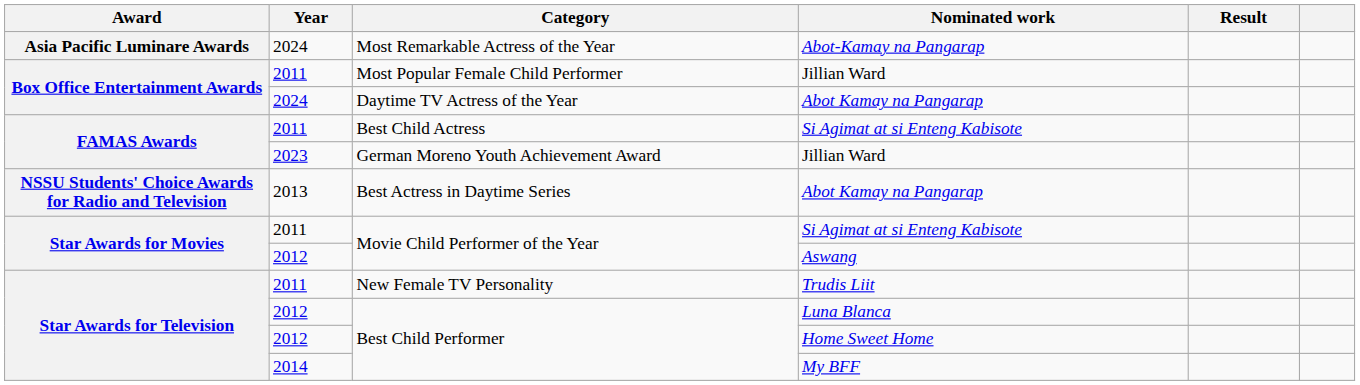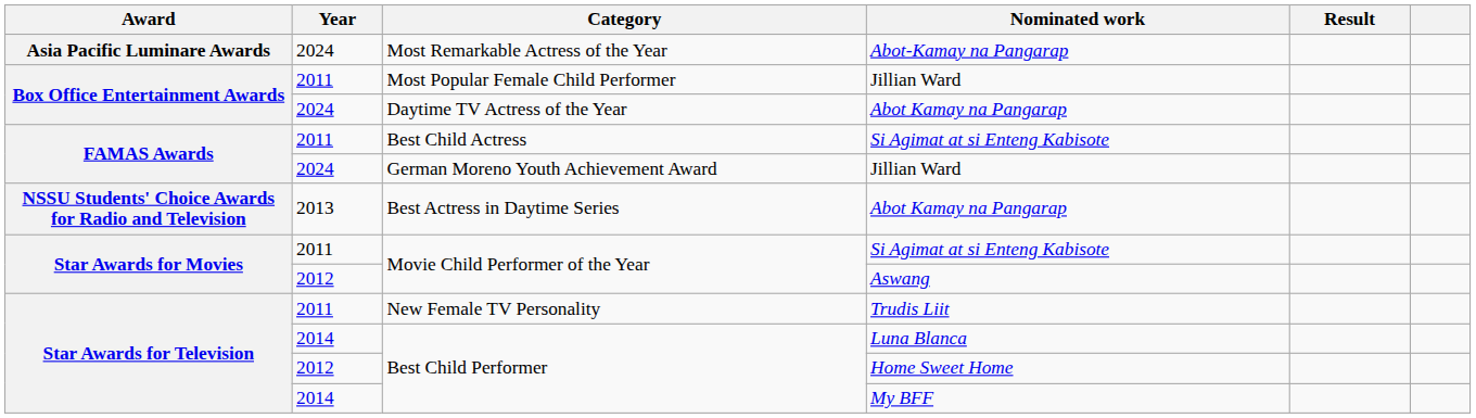German Moreno Youth Achievement Award | Year: 2023 -> 2024
Best Child Performer / Luna Blanca | Year: 2012 -> 2014
